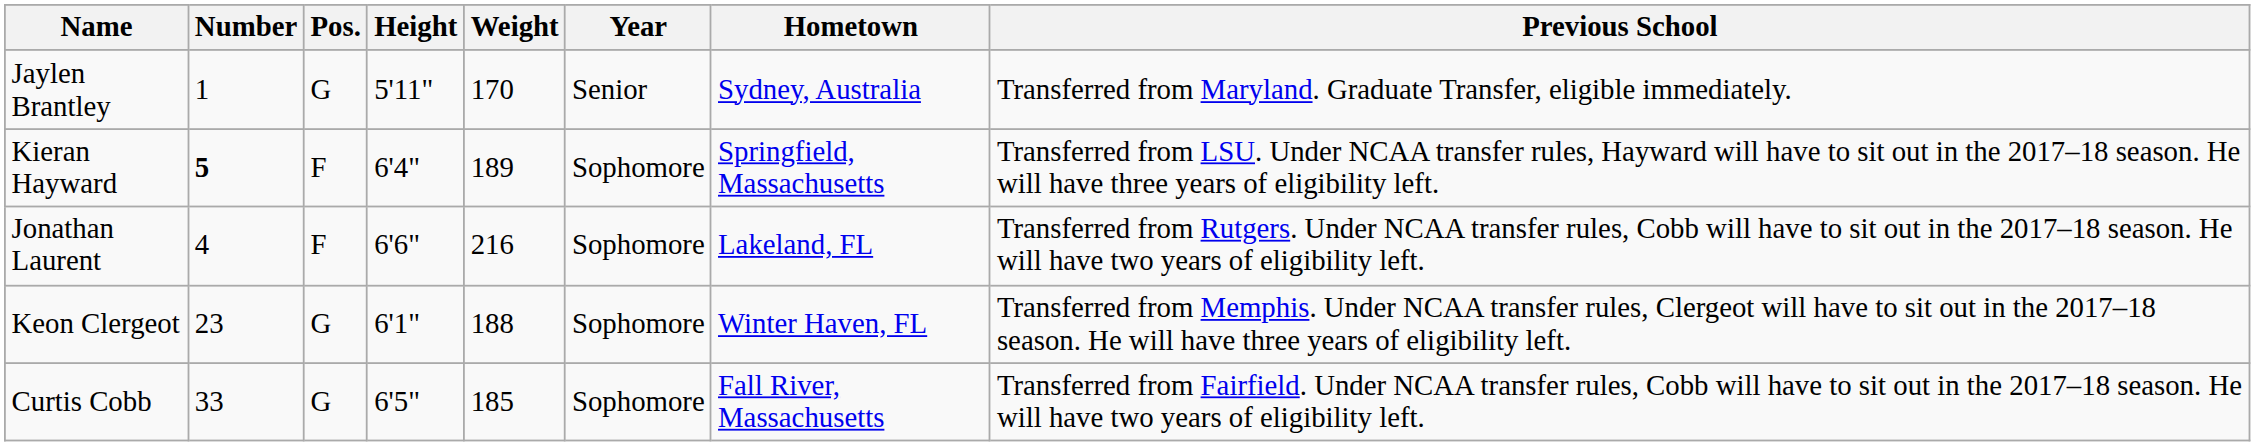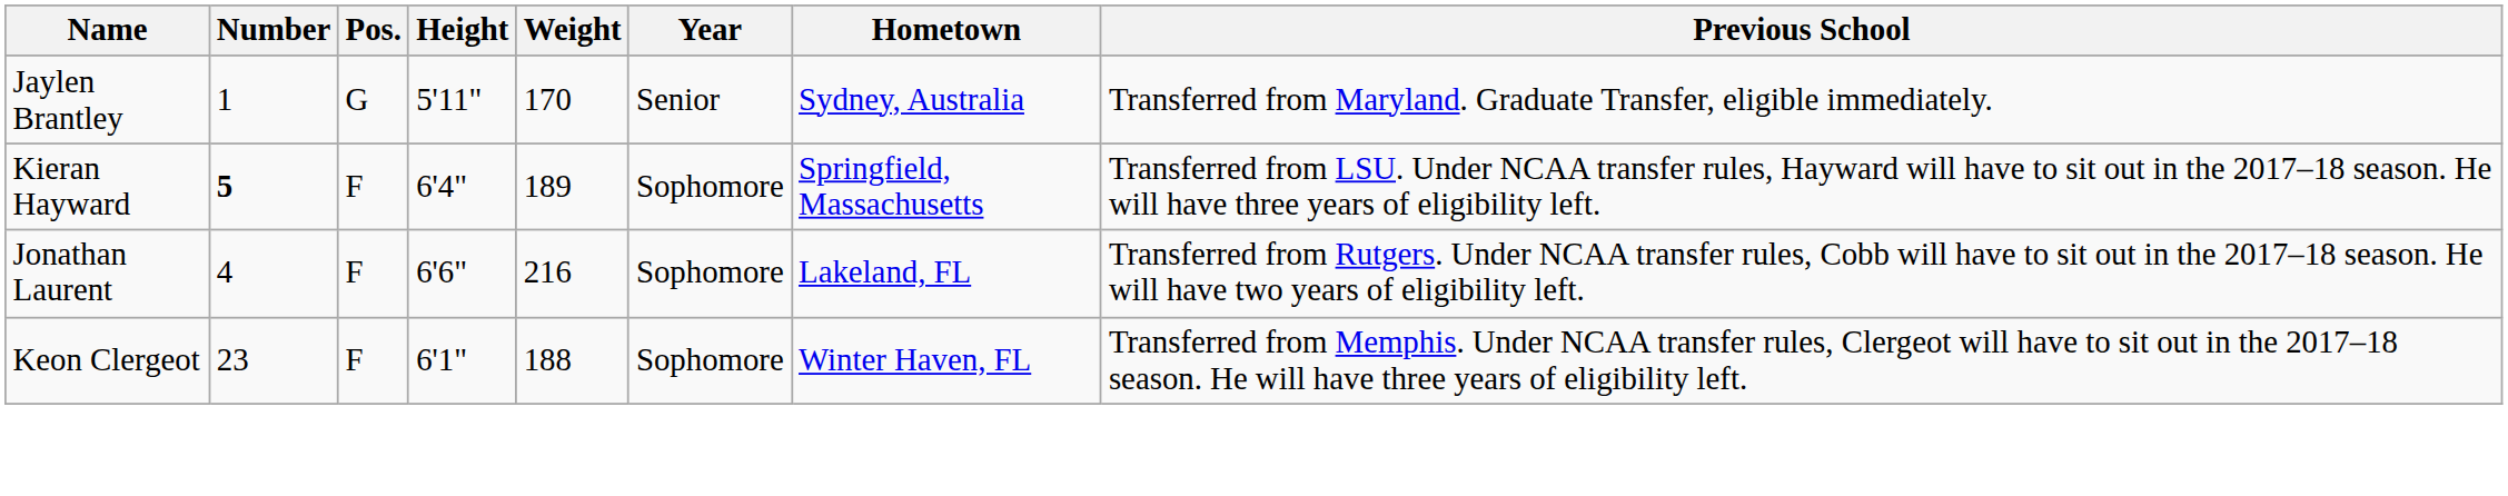Keon Clergeot | Pos.: G -> F
- row: Curtis Cobb | 33 | G | 6'5" | 185 | Sophomore | Fall River, Massachusetts | Transferred from Fairfield. Under NCAA transfer rules, Cobb will have to sit out in the 2017–18 season. He will have two years of eligibility left.
